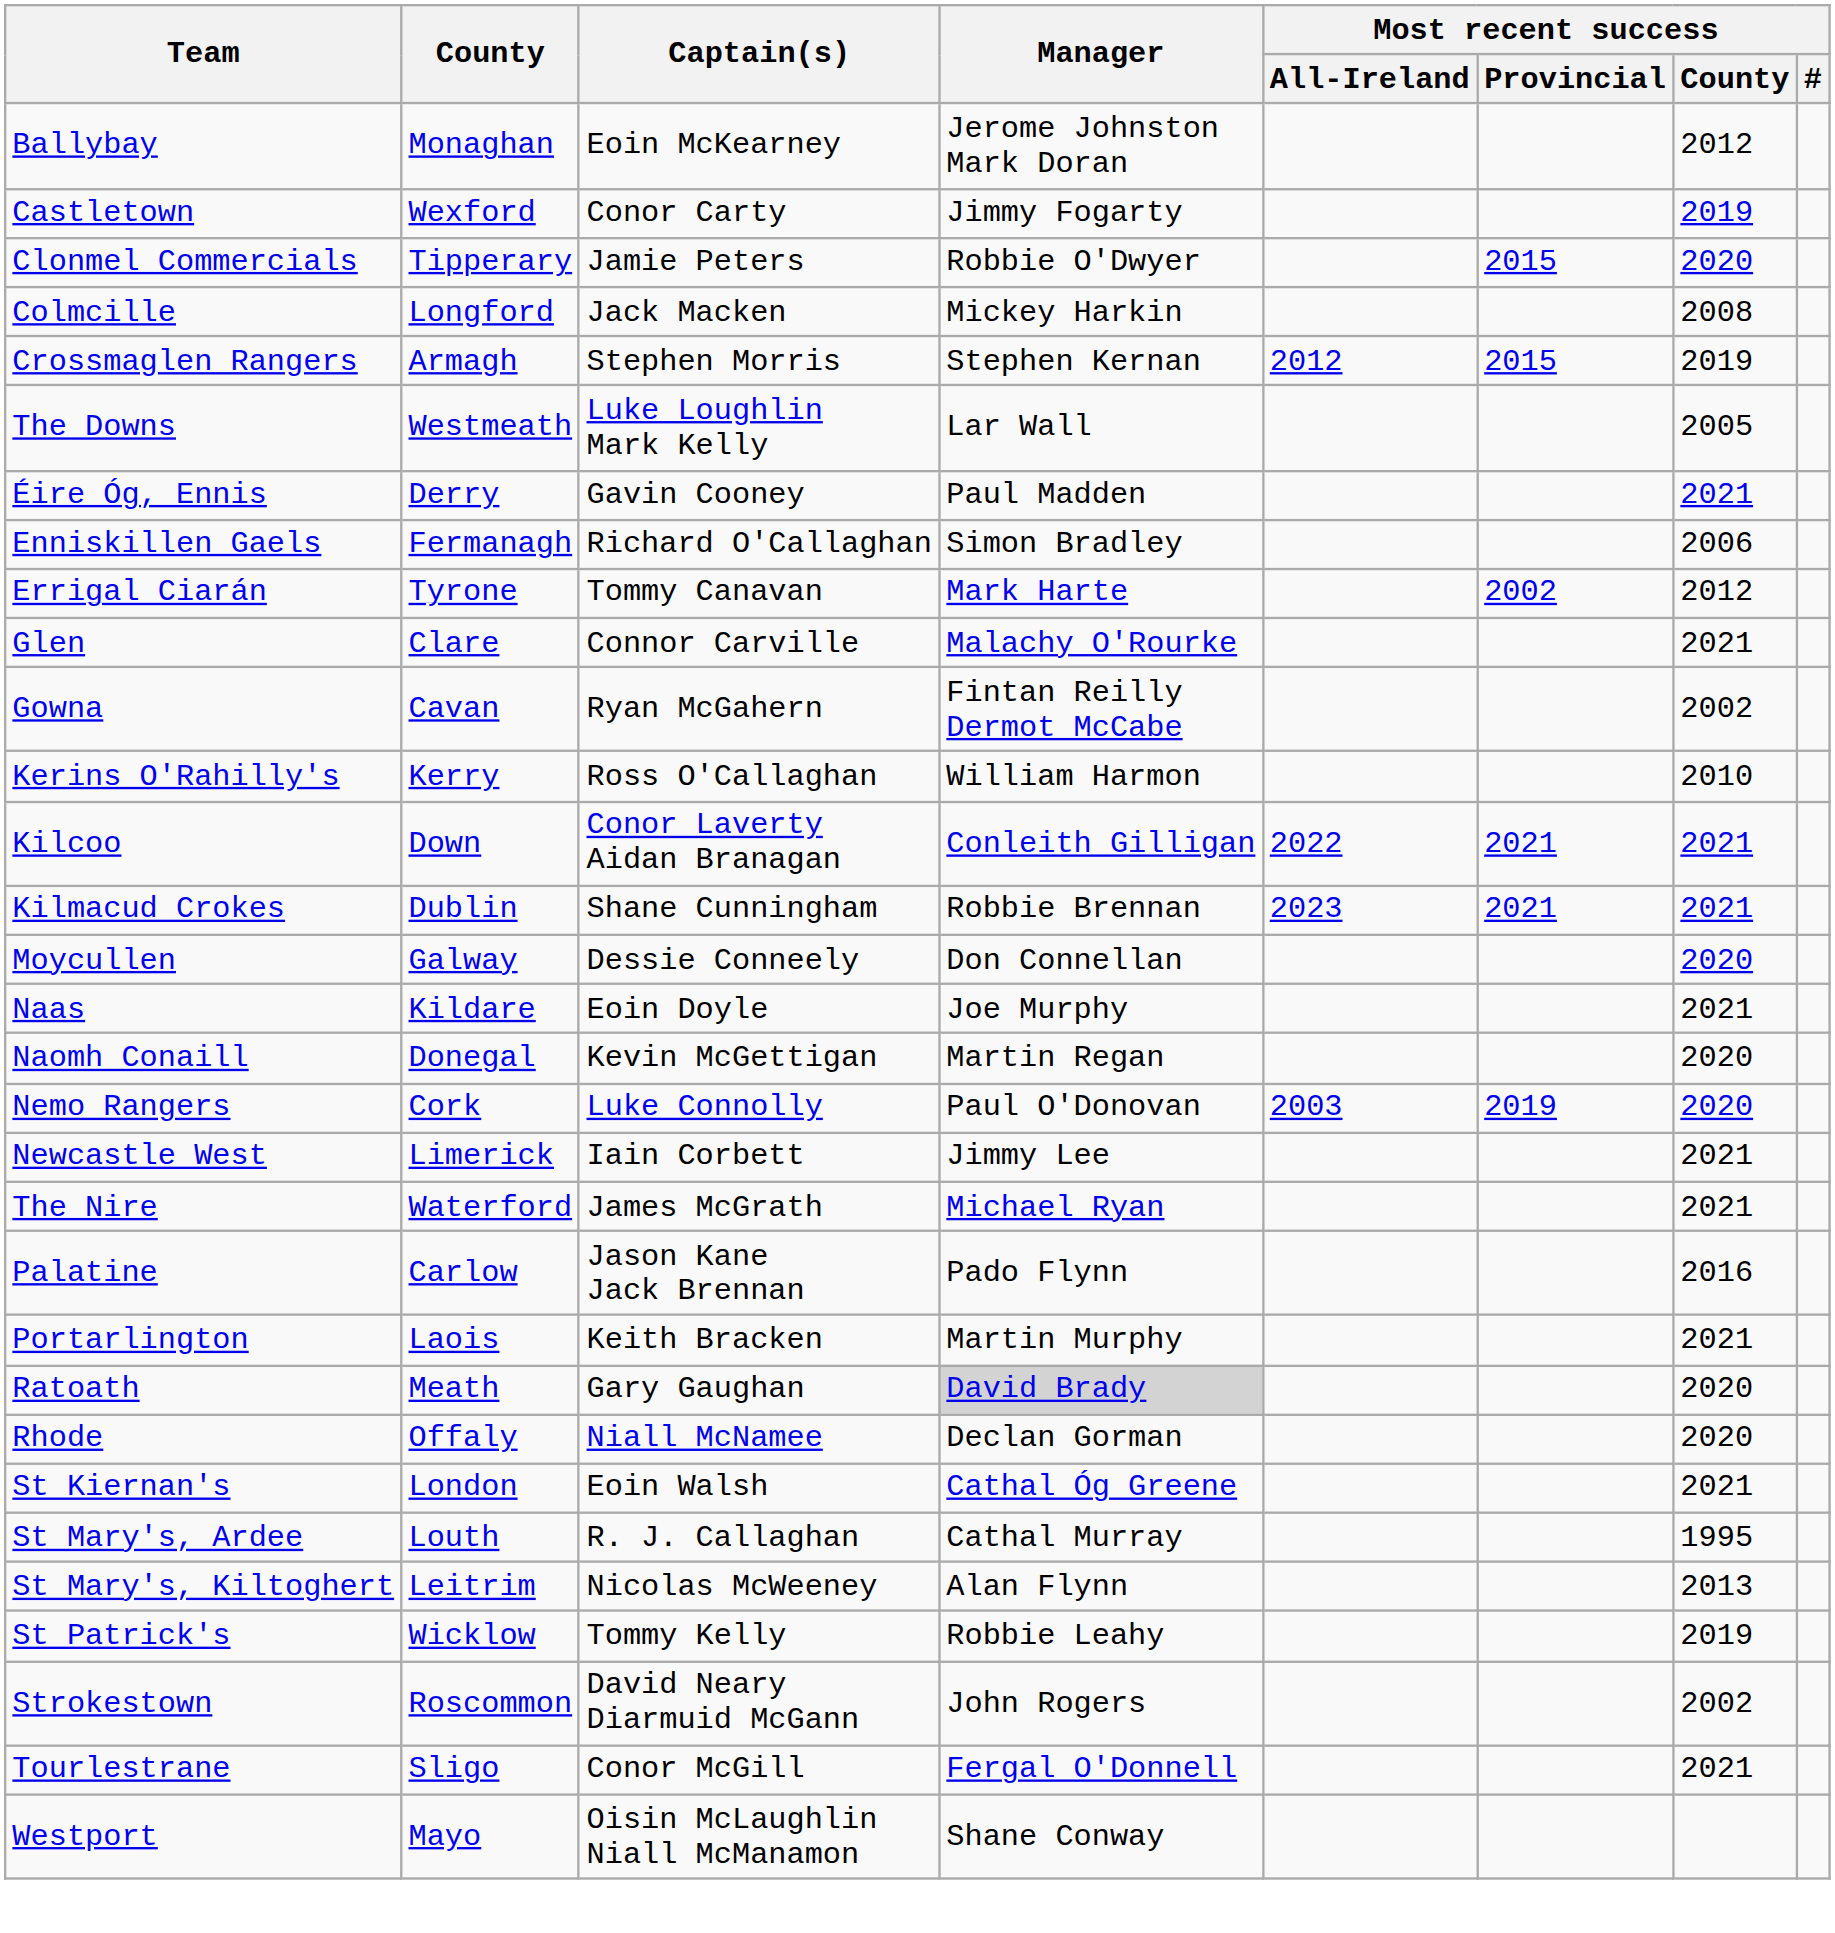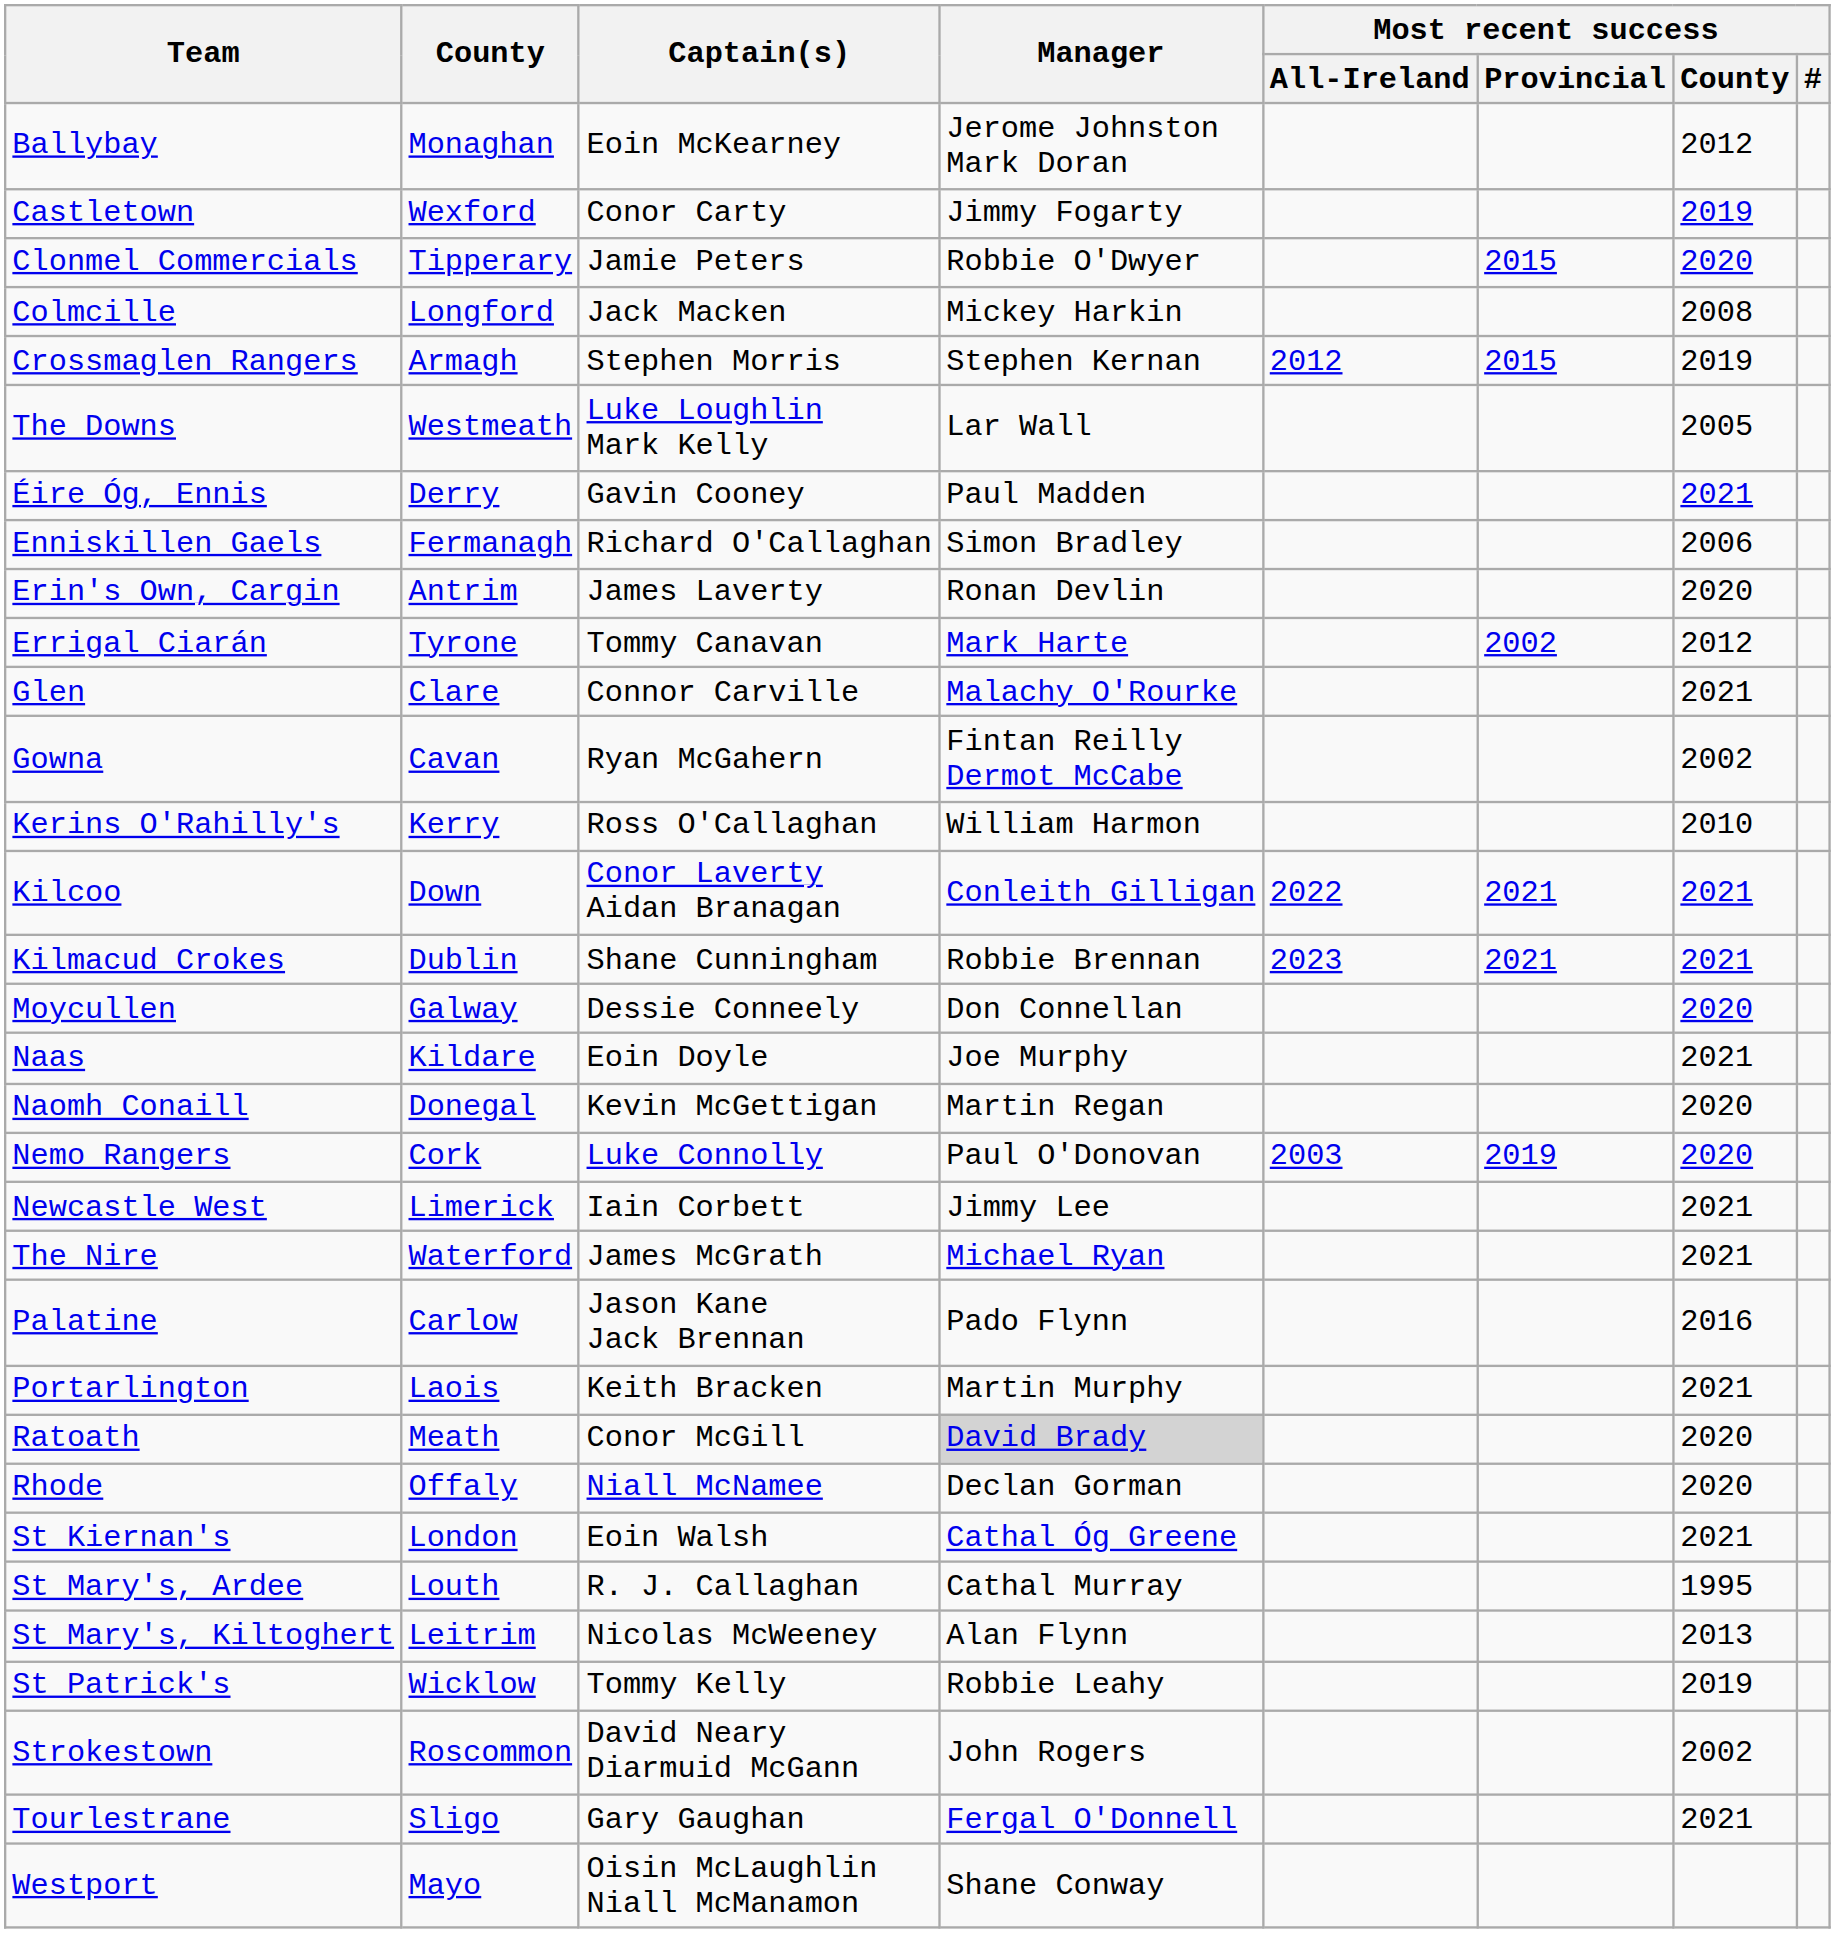+ row: Erin's Own, Cargin | Antrim | James Laverty | Ronan Devlin | 2020
Ratoath | Captain(s): Gary Gaughan -> Conor McGill
Tourlestrane | Captain(s): Conor McGill -> Gary Gaughan
